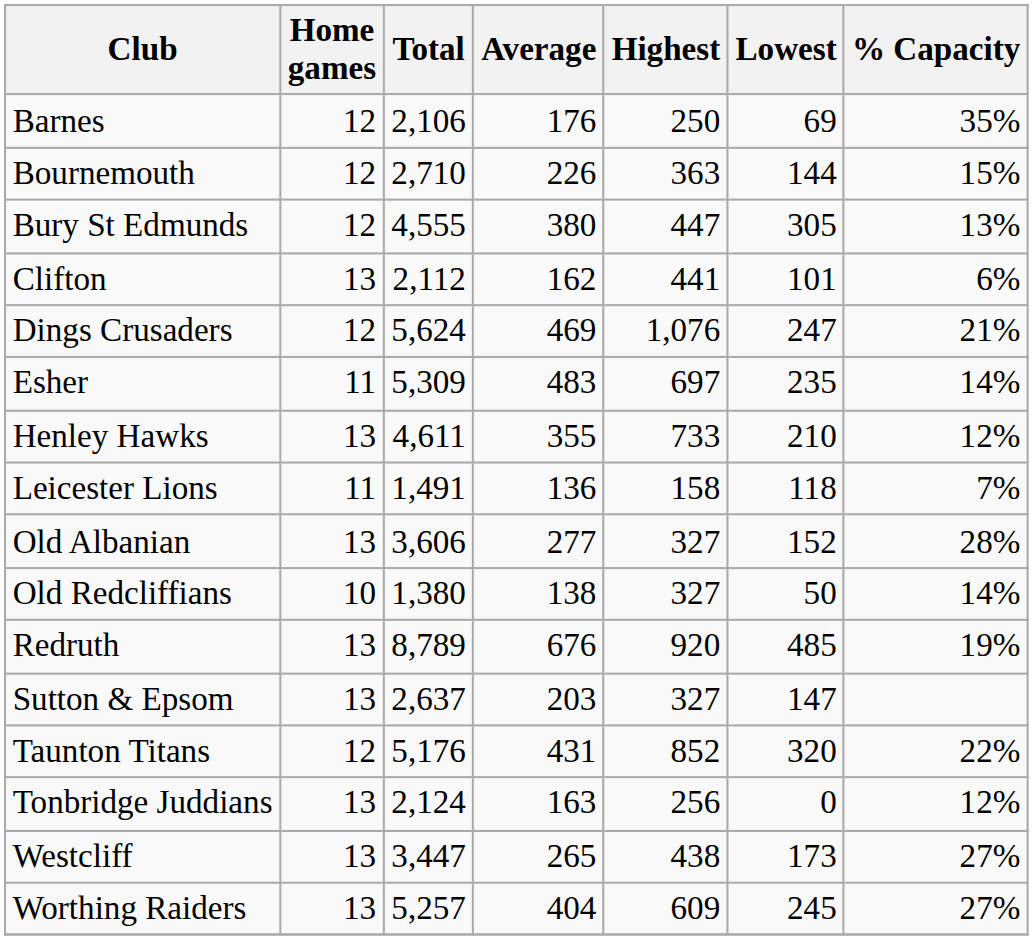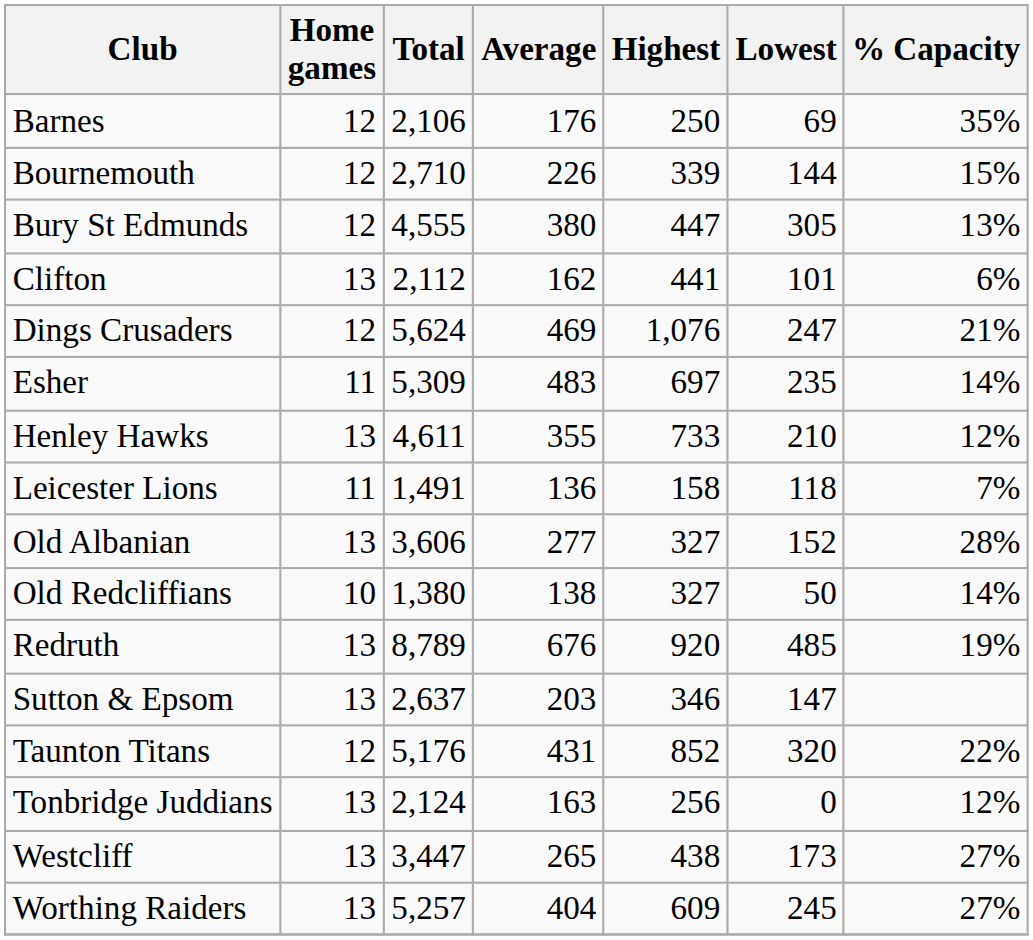Bournemouth | Highest: 363 -> 339
Sutton & Epsom | Highest: 327 -> 346
